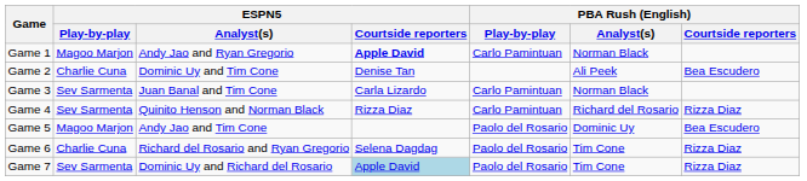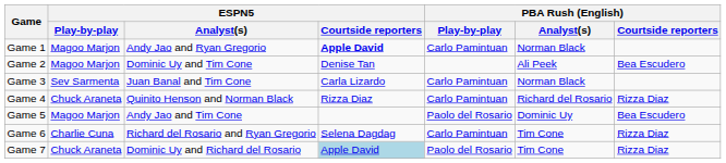Game 2 | ESPN5 / Play-by-play: Charlie Cuna -> Magoo Marjon
Game 4 | ESPN5 / Play-by-play: Sev Sarmenta -> Chuck Araneta
Game 6 | PBA Rush (English) / Play-by-play: Paolo del Rosario -> Carlo Pamintuan
Game 7 | ESPN5 / Play-by-play: Sev Sarmenta -> Chuck Araneta
